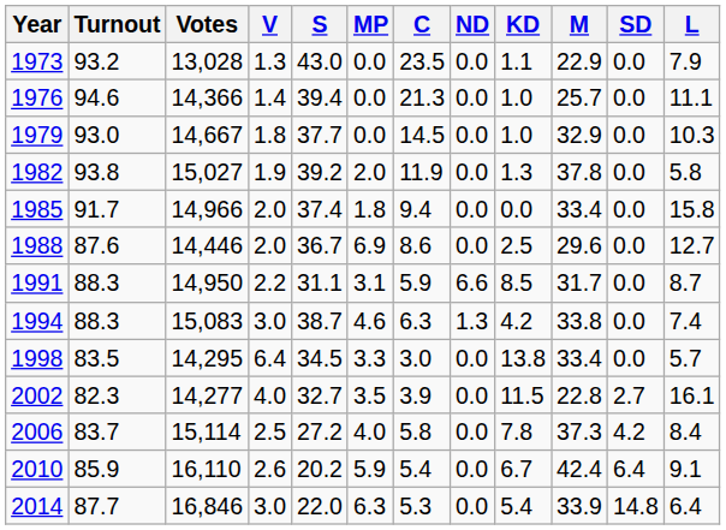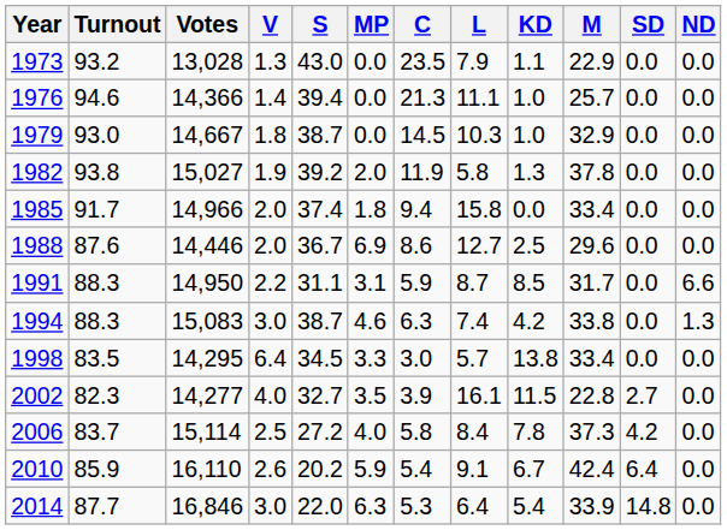columns swapped: L <-> ND
1979 | S: 37.7 -> 38.7
